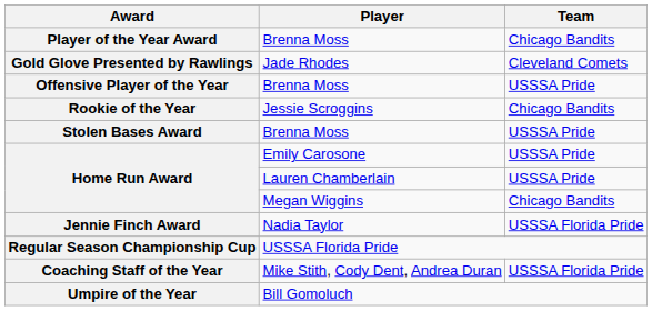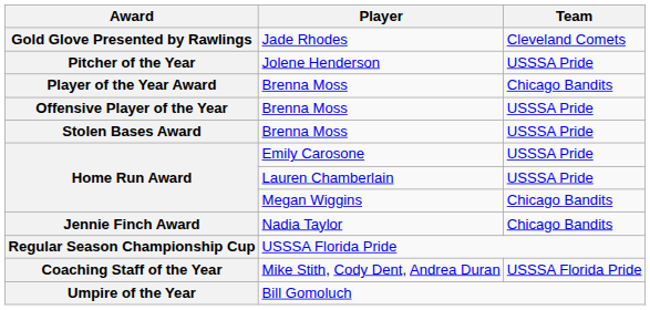rows swapped: Player of the Year Award <-> Gold Glove Presented by Rawlings
+ row: Pitcher of the Year | Jolene Henderson | USSSA Pride
- row: Rookie of the Year | Jessie Scroggins | Chicago Bandits
Jennie Finch Award | Team: USSSA Florida Pride -> Chicago Bandits
